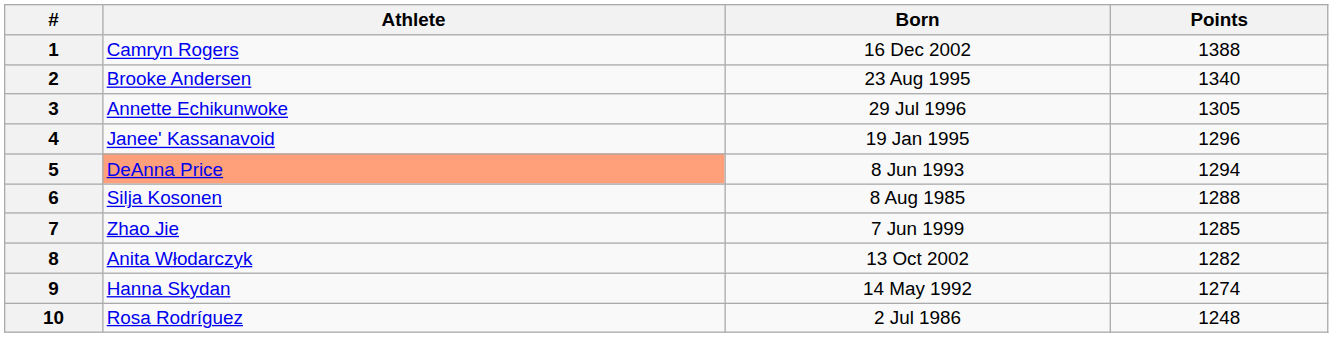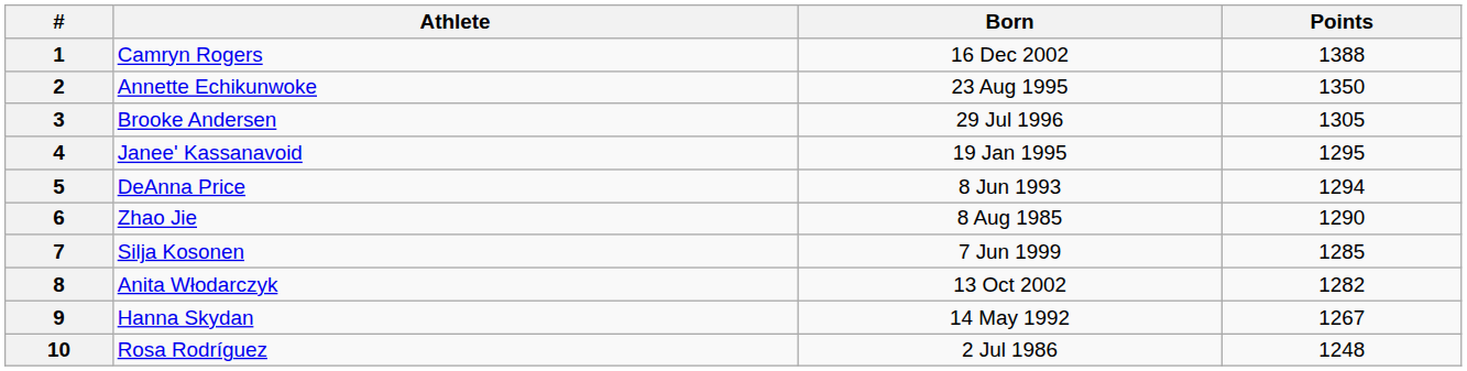2 | Athlete: Brooke Andersen -> Annette Echikunwoke
2 | Points: 1340 -> 1350
3 | Athlete: Annette Echikunwoke -> Brooke Andersen
4 | Points: 1296 -> 1295
5 | Athlete: lightsalmon background -> no background
6 | Athlete: Silja Kosonen -> Zhao Jie
6 | Points: 1288 -> 1290
7 | Athlete: Zhao Jie -> Silja Kosonen
9 | Points: 1274 -> 1267
